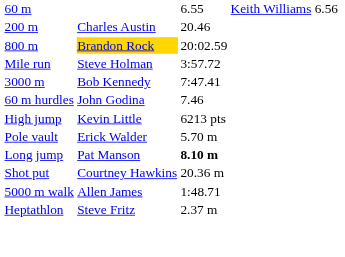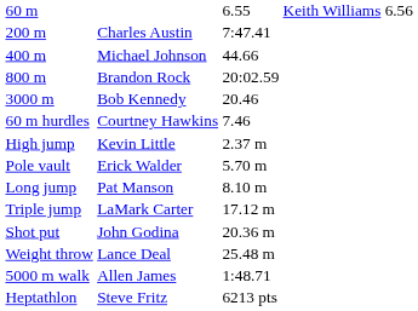200 m | column 3: 20.46 -> 7:47.41
+ row: 400 m | Michael Johnson | 44.66
800 m | column 2: gold background -> no background
- row: Mile run | Steve Holman | 3:57.72
3000 m | column 3: 7:47.41 -> 20.46
60 m hurdles | column 2: John Godina -> Courtney Hawkins
High jump | column 3: 6213 pts -> 2.37 m
Long jump | column 3: bold -> normal
+ row: Triple jump | LaMark Carter | 17.12 m
Shot put | column 2: Courtney Hawkins -> John Godina
+ row: Weight throw | Lance Deal | 25.48 m
Heptathlon | column 3: 2.37 m -> 6213 pts
